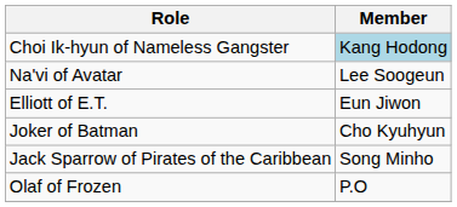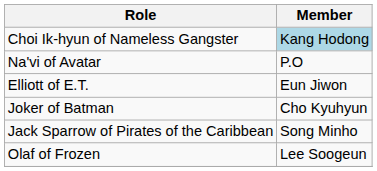Na'vi of Avatar | Member: Lee Soogeun -> P.O
Olaf of Frozen | Member: P.O -> Lee Soogeun
